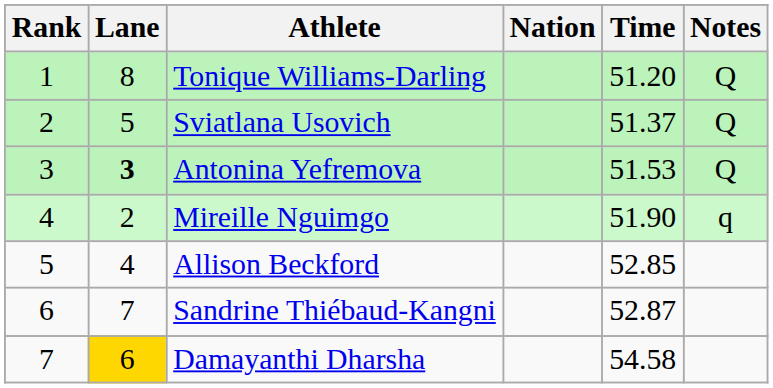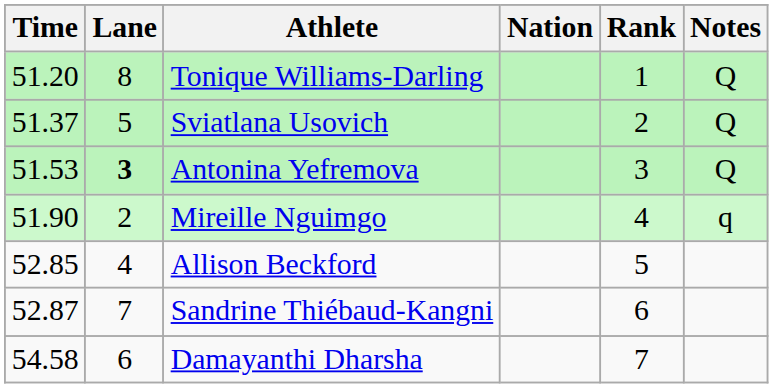columns swapped: Rank <-> Time
Damayanthi Dharsha | Lane: gold background -> no background
